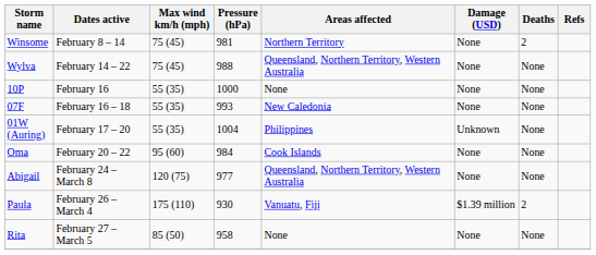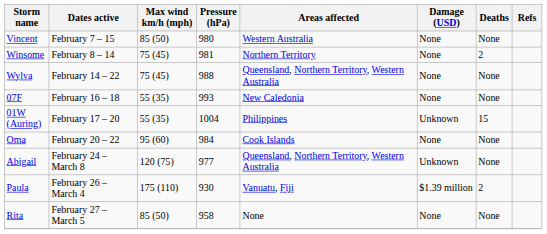+ row: Vincent | February 7 – 15 | 85 (50) | 980 | Western Australia | None | None
- row: 10P | February 16 | 55 (35) | 1000 | None | None | None
01W (Auring) | Deaths: None -> 15
Abigail | Damage (USD): None -> Unknown
